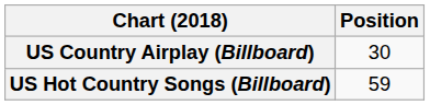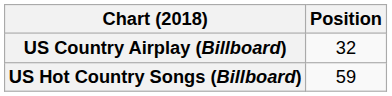US Country Airplay (Billboard) | Position: 30 -> 32
